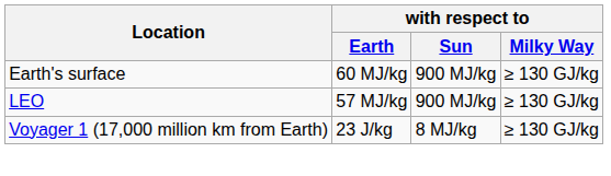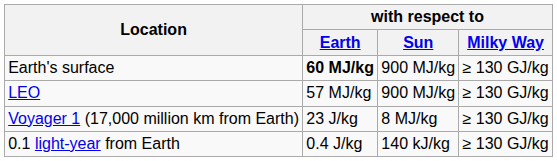Earth's surface | with respect to / Earth: normal -> bold
+ row: 0.1 light-year from Earth | 0.4 J/kg | 140 kJ/kg | ≥ 130 GJ/kg
